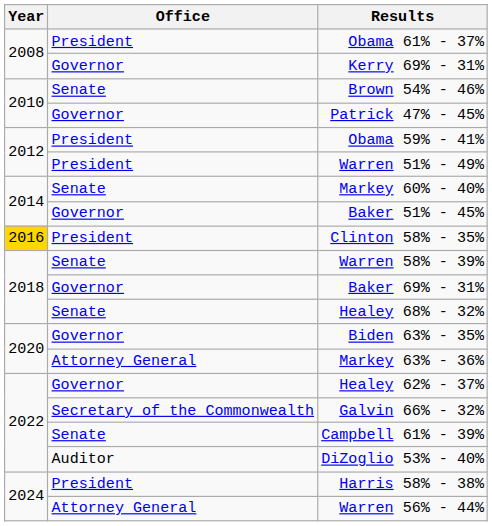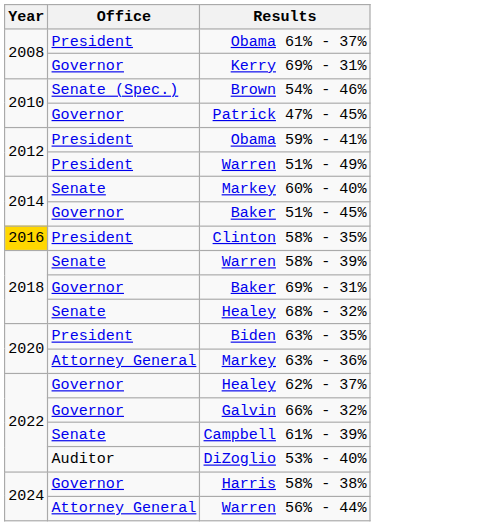Brown 54% - 46% | Office: Senate -> Senate (Spec.)
Biden 63% - 35% | Office: Governor -> President
Galvin 66% - 32% | Office: Secretary of the Commonwealth -> Governor
Harris 58% - 38% | Office: President -> Governor
